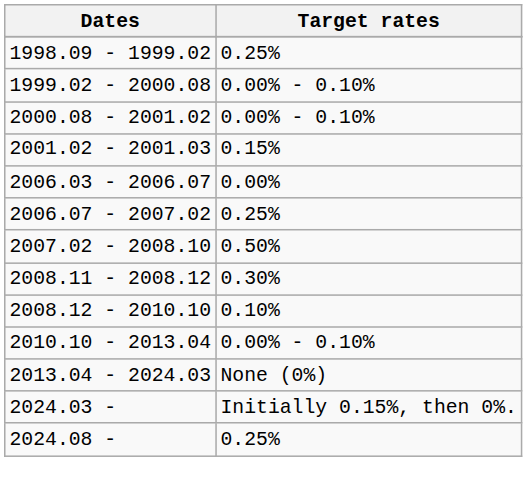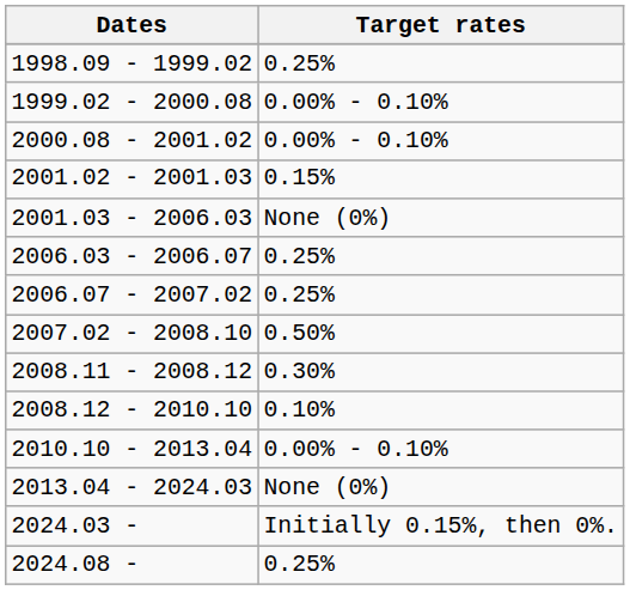+ row: 2001.03 - 2006.03 | None (0%)
2006.03 - 2006.07 | Target rates: 0.00% -> 0.25%
